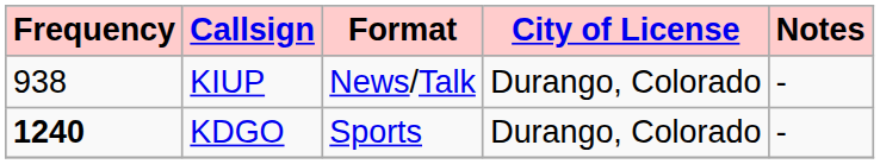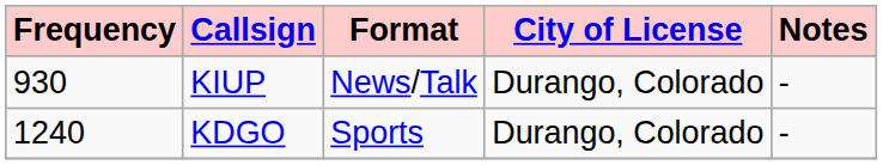KIUP | Frequency: 938 -> 930
KDGO | Frequency: bold -> normal
